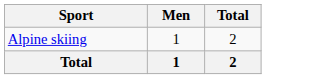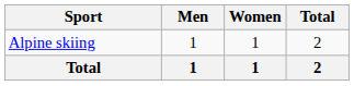+ column: Women | 1 | 1
